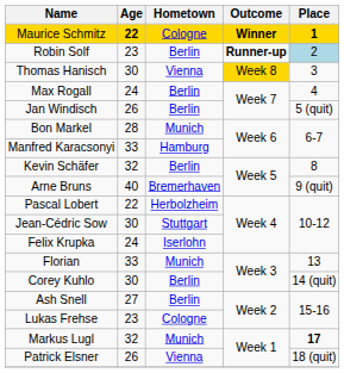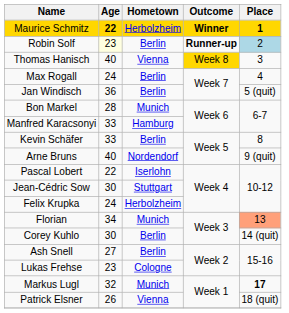Maurice Schmitz | Hometown: Cologne -> Herbolzheim
Robin Solf | Age: no background -> lightyellow background
Thomas Hanisch | Age: 30 -> 40
Jan Windisch | Age: 26 -> 36
Kevin Schäfer | Age: 32 -> 33
Arne Bruns | Hometown: Bremerhaven -> Nordendorf
Pascal Lobert | Hometown: Herbolzheim -> Iserlohn
Felix Krupka | Hometown: Iserlohn -> Herbolzheim
Florian | Age: 33 -> 34
Florian | Place: no background -> lightsalmon background
